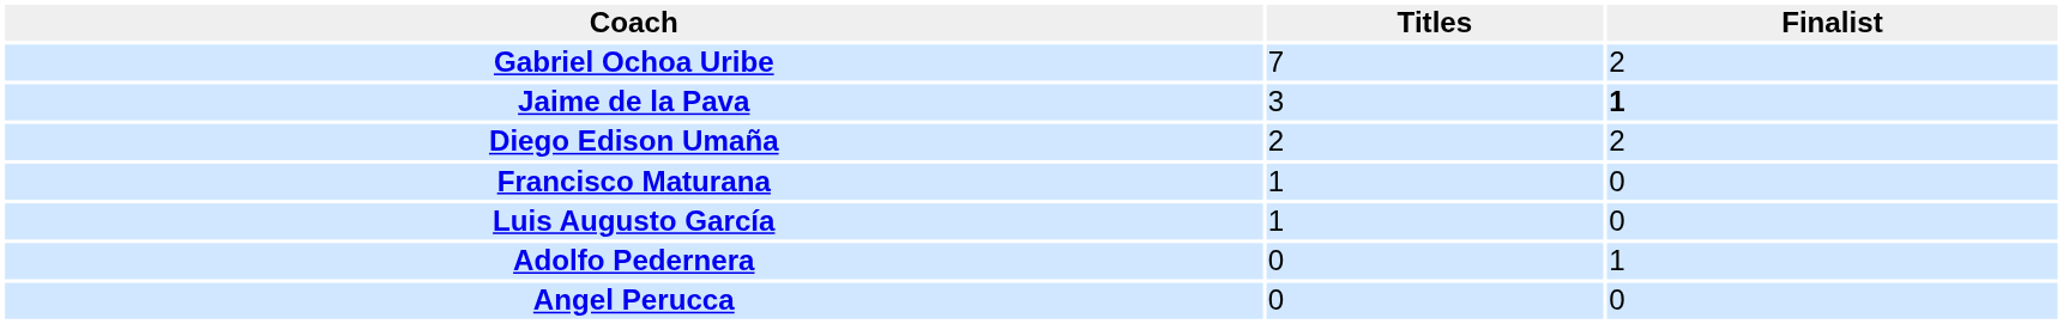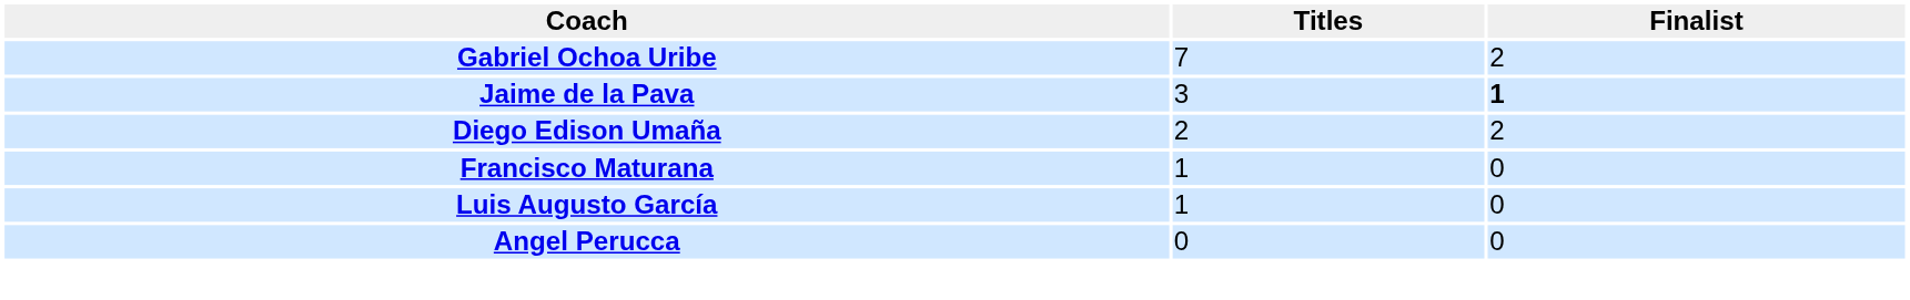- row: Adolfo Pedernera | 0 | 1
